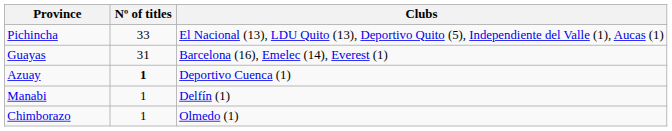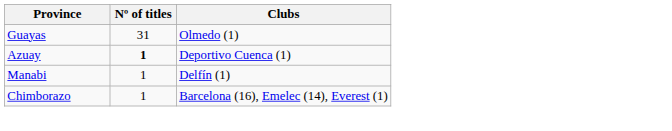- row: Pichincha | 33 | El Nacional (13), LDU Quito (13), Deportivo Quito (5), Independiente del Valle (1), Aucas (1)
Guayas | Clubs: Barcelona (16), Emelec (14), Everest (1) -> Olmedo (1)
Chimborazo | Clubs: Olmedo (1) -> Barcelona (16), Emelec (14), Everest (1)
